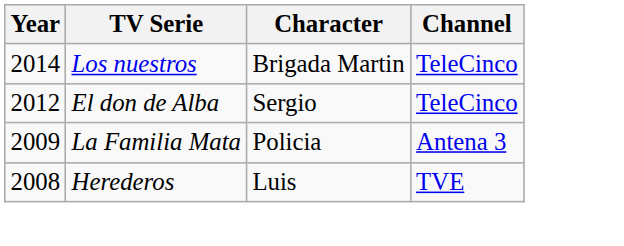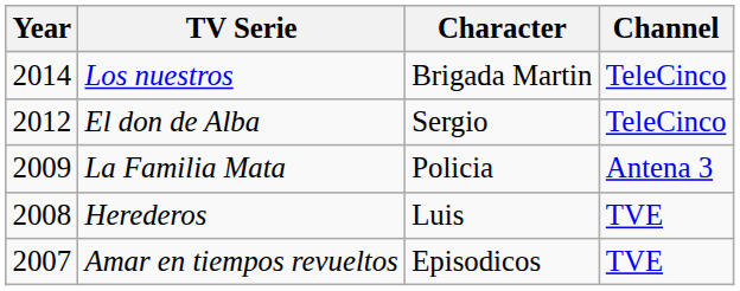+ row: 2007 | Amar en tiempos revueltos | Episodicos | TVE
